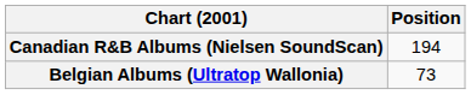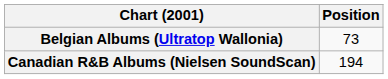rows swapped: Belgian Albums (Ultratop Wallonia) <-> Canadian R&B Albums (Nielsen SoundScan)
